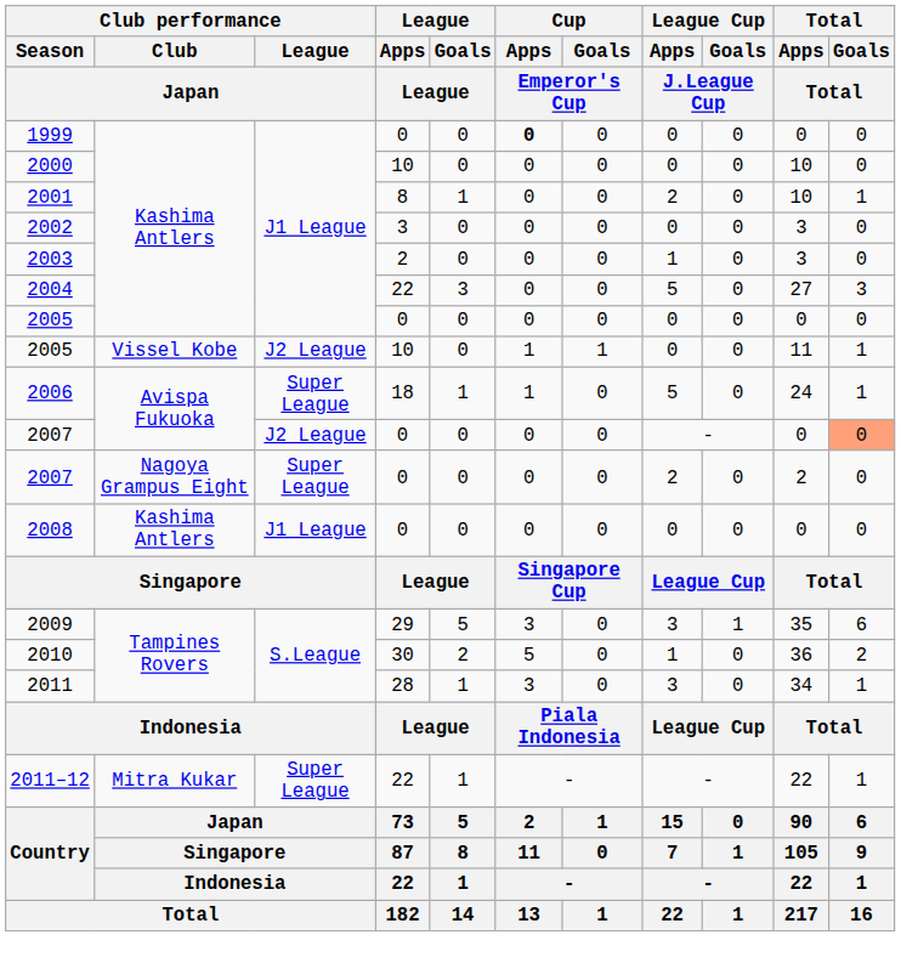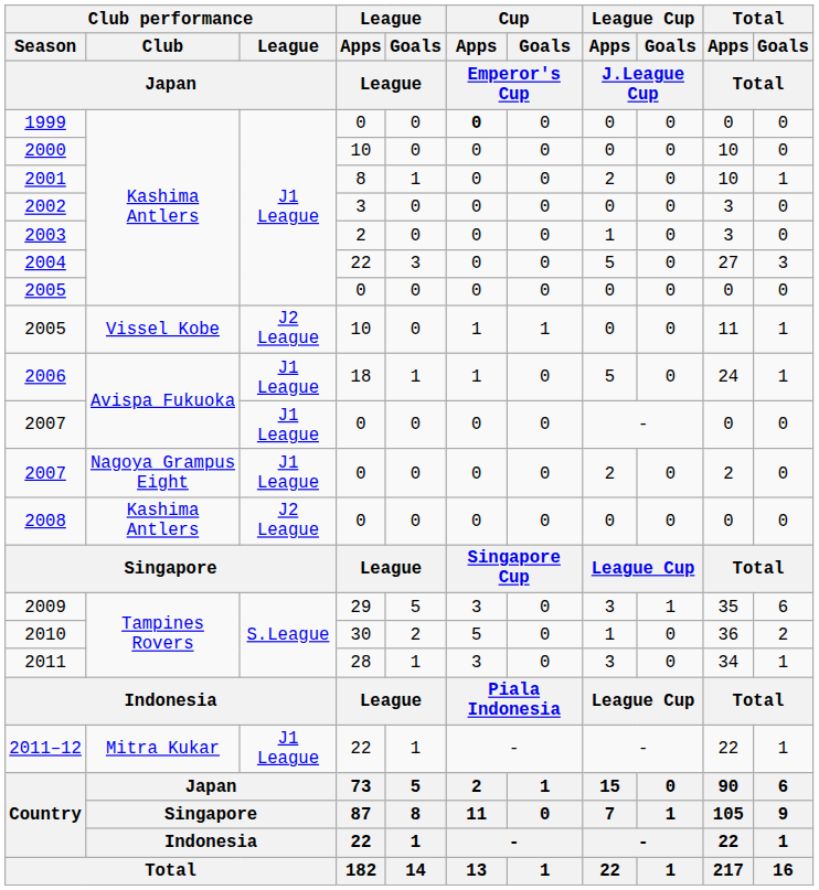2006 | Club performance / League / Japan: Super League -> J1 League
2007 / Avispa Fukuoka | Club performance / League / Japan: J2 League -> J1 League
2007 / Avispa Fukuoka | Total / Goals / Total: lightsalmon background -> no background
2007 / Nagoya Grampus Eight | Club performance / League / Japan: Super League -> J1 League
2008 | Club performance / League / Japan: J1 League -> J2 League
2011–12 | Club performance / League / Japan: Super League -> J1 League
